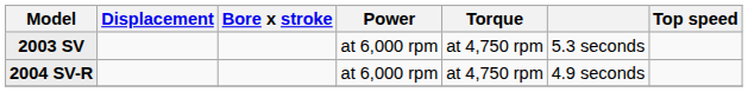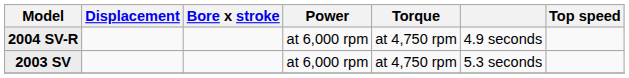rows swapped: 2003 SV <-> 2004 SV-R
